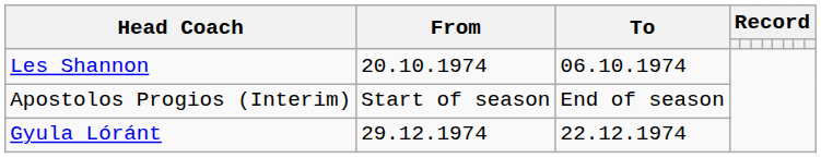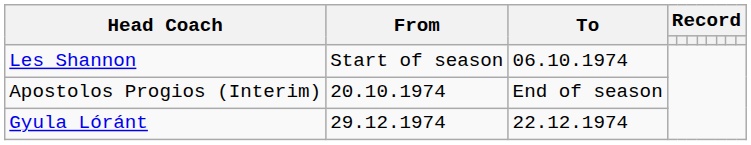Les Shannon | From: 20.10.1974 -> Start of season
Apostolos Progios (Interim) | From: Start of season -> 20.10.1974
